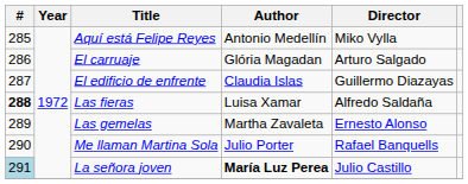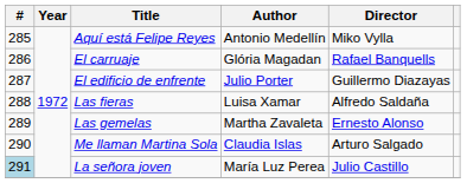El carruaje | Director: Arturo Salgado -> Rafael Banquells
El edificio de enfrente | Author: Claudia Islas -> Julio Porter
Las fieras | #: bold -> normal
Me llaman Martina Sola | Author: Julio Porter -> Claudia Islas
Me llaman Martina Sola | Director: Rafael Banquells -> Arturo Salgado
La señora joven | Author: bold -> normal
